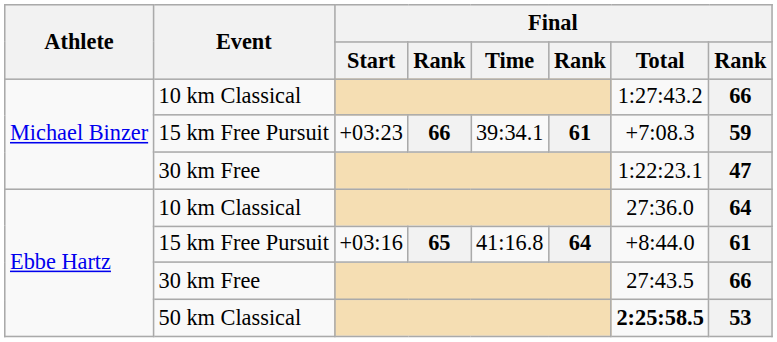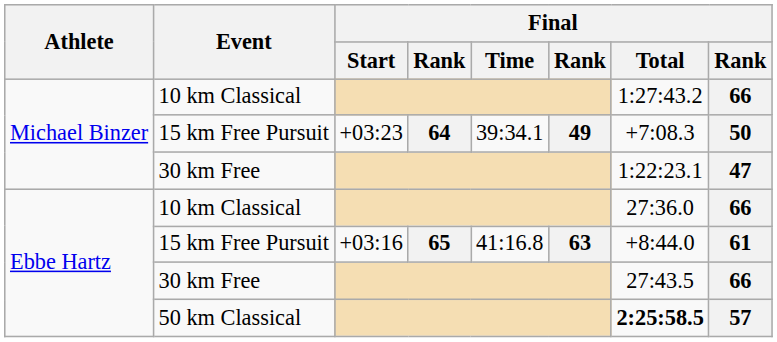Michael Binzer / 15 km Free Pursuit | column 4: 66 -> 64
Michael Binzer / 15 km Free Pursuit | column 6: 61 -> 49
Michael Binzer / 15 km Free Pursuit | column 8: 59 -> 50
Ebbe Hartz / 10 km Classical | column 8: 64 -> 66
Ebbe Hartz / 15 km Free Pursuit | column 6: 64 -> 63
50 km Classical | column 8: 53 -> 57
